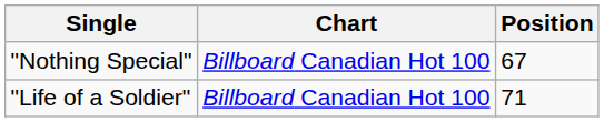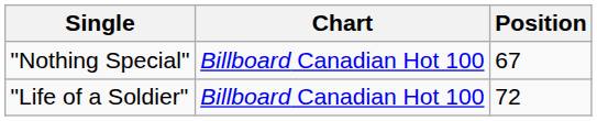"Life of a Soldier" | Position: 71 -> 72
